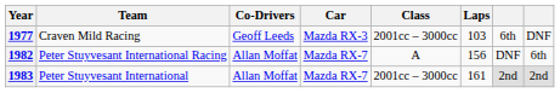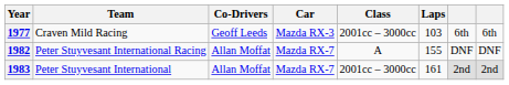1977 | column 8: DNF -> 6th
1982 | Laps: 156 -> 155
1982 | column 8: 6th -> DNF
